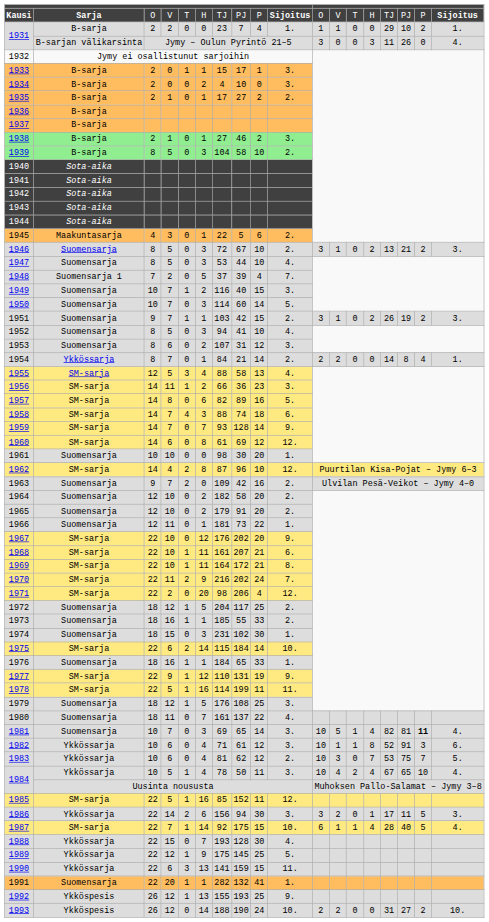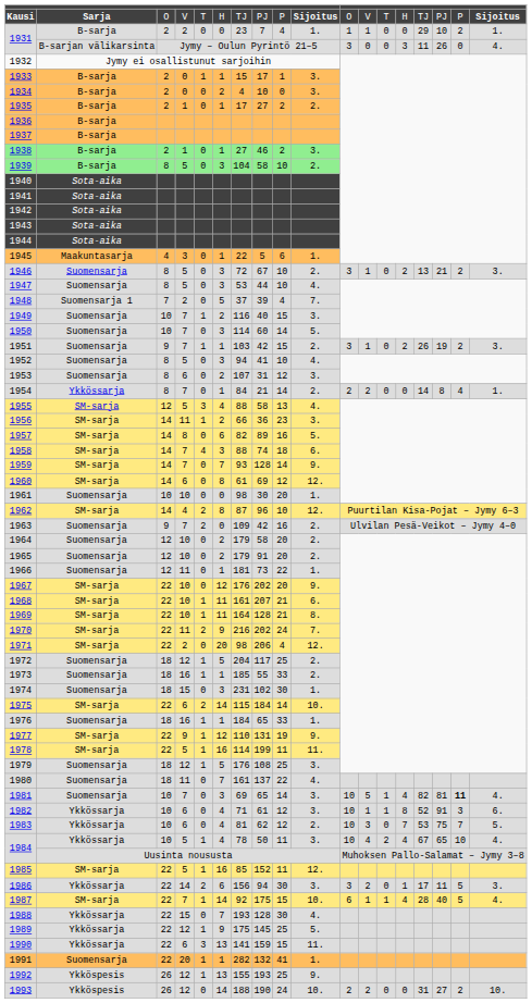1945 | column 10: 2. -> 1.
1964 | column 7: 182 -> 179
1969 | column 8: 172 -> 128
